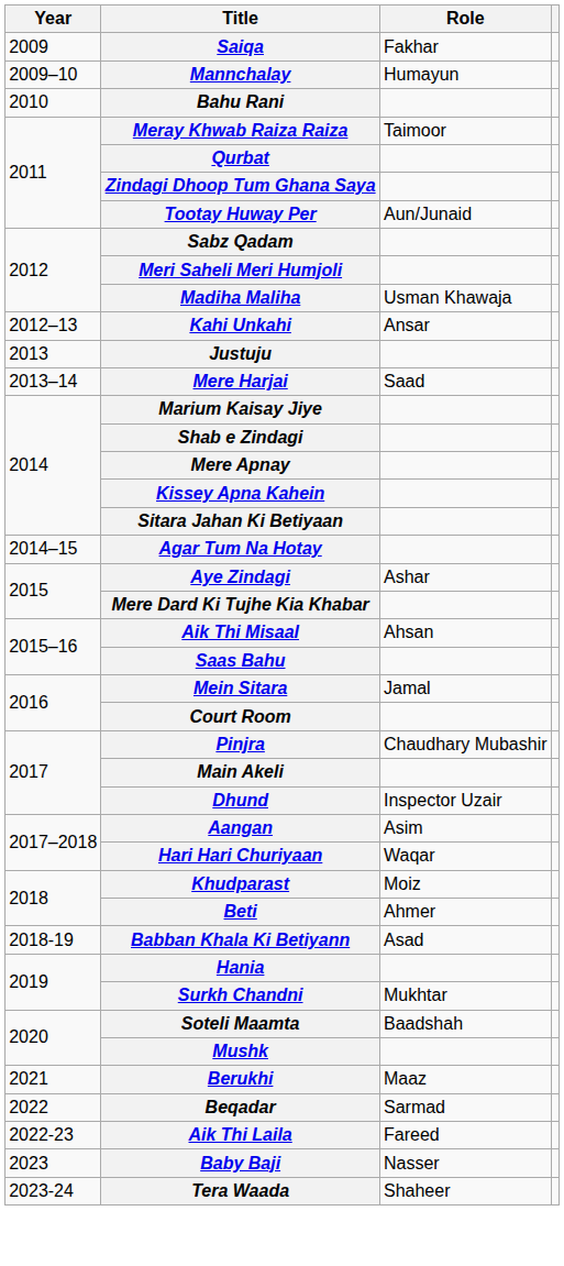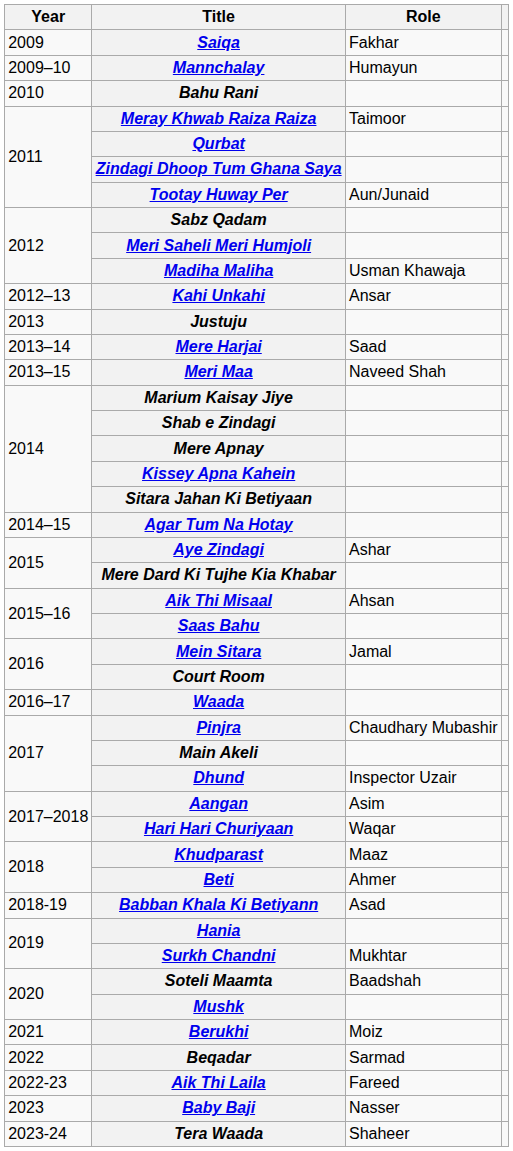+ row: 2013–15 | Meri Maa | Naveed Shah
+ row: 2016–17 | Waada
Khudparast | Role: Moiz -> Maaz
Berukhi | Role: Maaz -> Moiz
